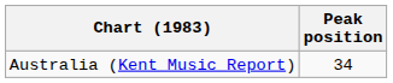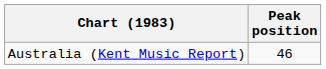Australia (Kent Music Report) | Peak position: 34 -> 46
